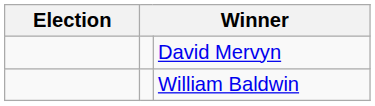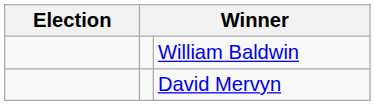rows swapped: William Baldwin <-> David Mervyn
